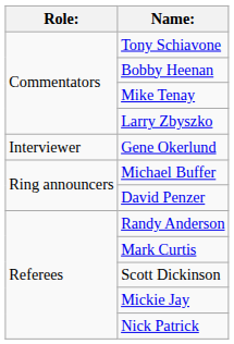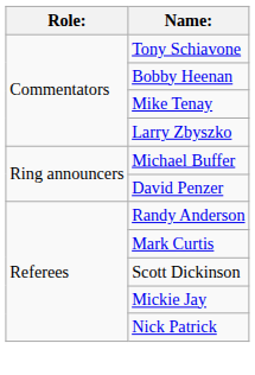- row: Interviewer | Gene Okerlund
